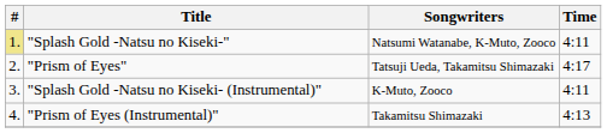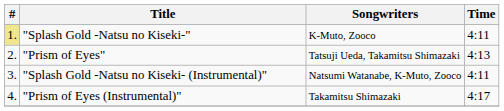"Splash Gold -Natsu no Kiseki-" | Songwriters: Natsumi Watanabe, K-Muto, Zooco -> K-Muto, Zooco
"Prism of Eyes" | Time: 4:17 -> 4:13
"Splash Gold -Natsu no Kiseki- (Instrumental)" | Songwriters: K-Muto, Zooco -> Natsumi Watanabe, K-Muto, Zooco
"Prism of Eyes (Instrumental)" | Time: 4:13 -> 4:17
